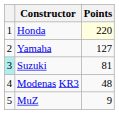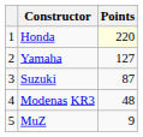Suzuki | column 1: paleturquoise background -> no background
Suzuki | Points: 81 -> 87
